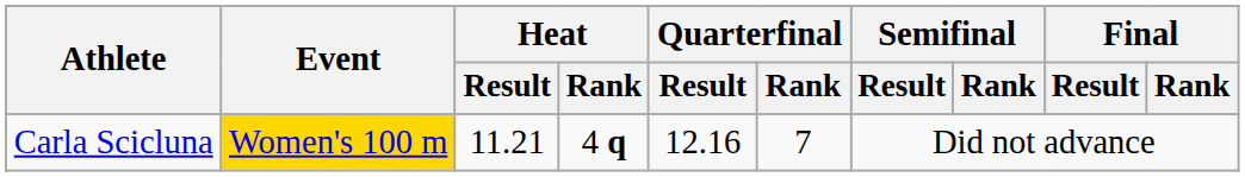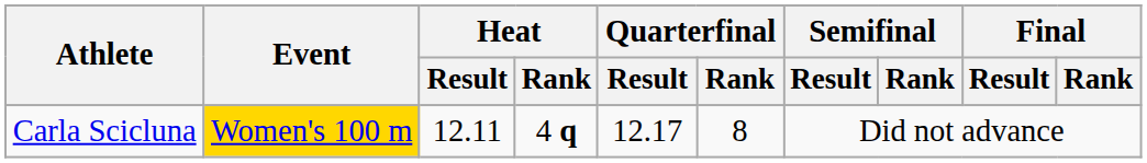Carla Scicluna | Heat / Result: 11.21 -> 12.11
Carla Scicluna | Quarterfinal / Result: 12.16 -> 12.17
Carla Scicluna | Quarterfinal / Rank: 7 -> 8
